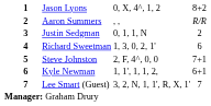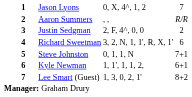Jason Lyons | column 5: 8+2 -> 7
Justin Sedgman | column 4: 0, 1, 1, N -> 2, F, 4^, 0, 0
Richard Sweetman | column 4: 1, 3, 0, 2, 1' -> 3, 2, N, 1, 1', R, X, 1'
Steve Johnston | column 4: 2, F, 4^, 0, 0 -> 0, 1, 1, N
Lee Smart (Guest) | column 4: 3, 2, N, 1, 1', R, X, 1' -> 1, 3, 0, 2, 1'
Lee Smart (Guest) | column 5: 7 -> 8+2
